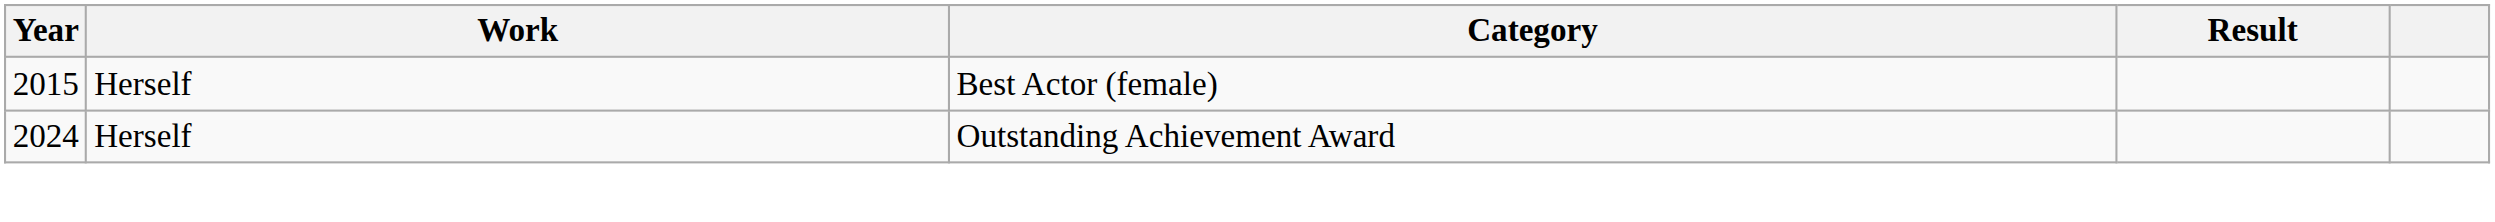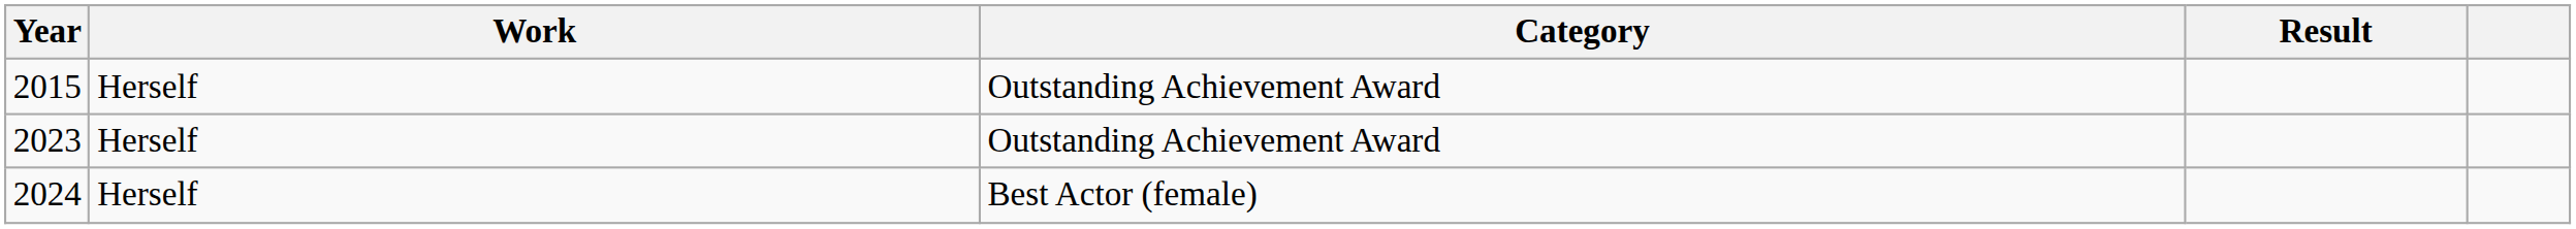2015 | Category: Best Actor (female) -> Outstanding Achievement Award
+ row: 2023 | Herself | Outstanding Achievement Award
2024 | Category: Outstanding Achievement Award -> Best Actor (female)
